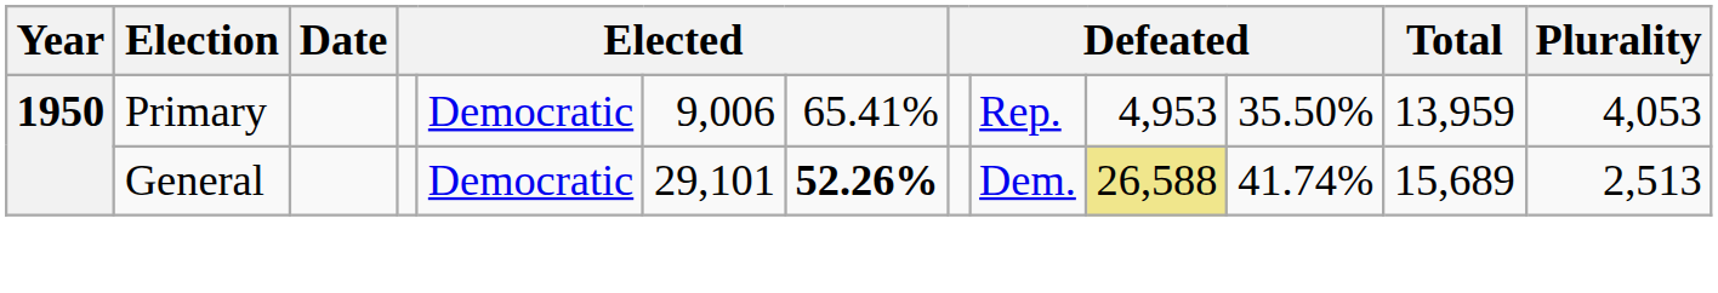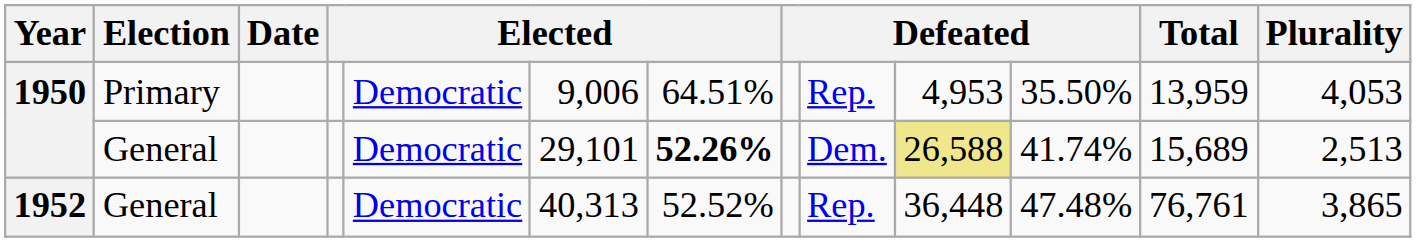1950 / Primary | column 7: 65.41% -> 64.51%
+ row: 1952 | General | Democratic | 40,313 | 52.52% | Rep. | 36,448 | 47.48% | 76,761 | 3,865
